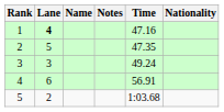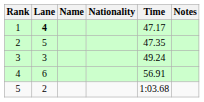columns swapped: Nationality <-> Notes
1 | Time: 47.16 -> 47.17
